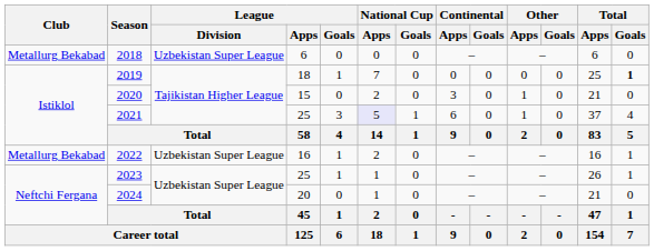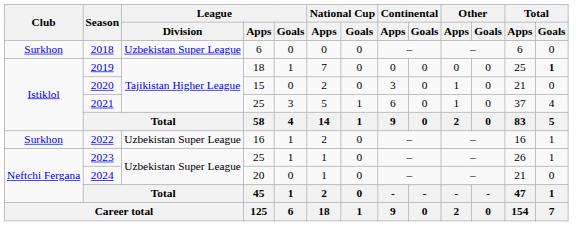2018 | Club: Metallurg Bekabad -> Surkhon
2021 | National Cup / Apps: lavender background -> no background
2022 | Club: Metallurg Bekabad -> Surkhon
